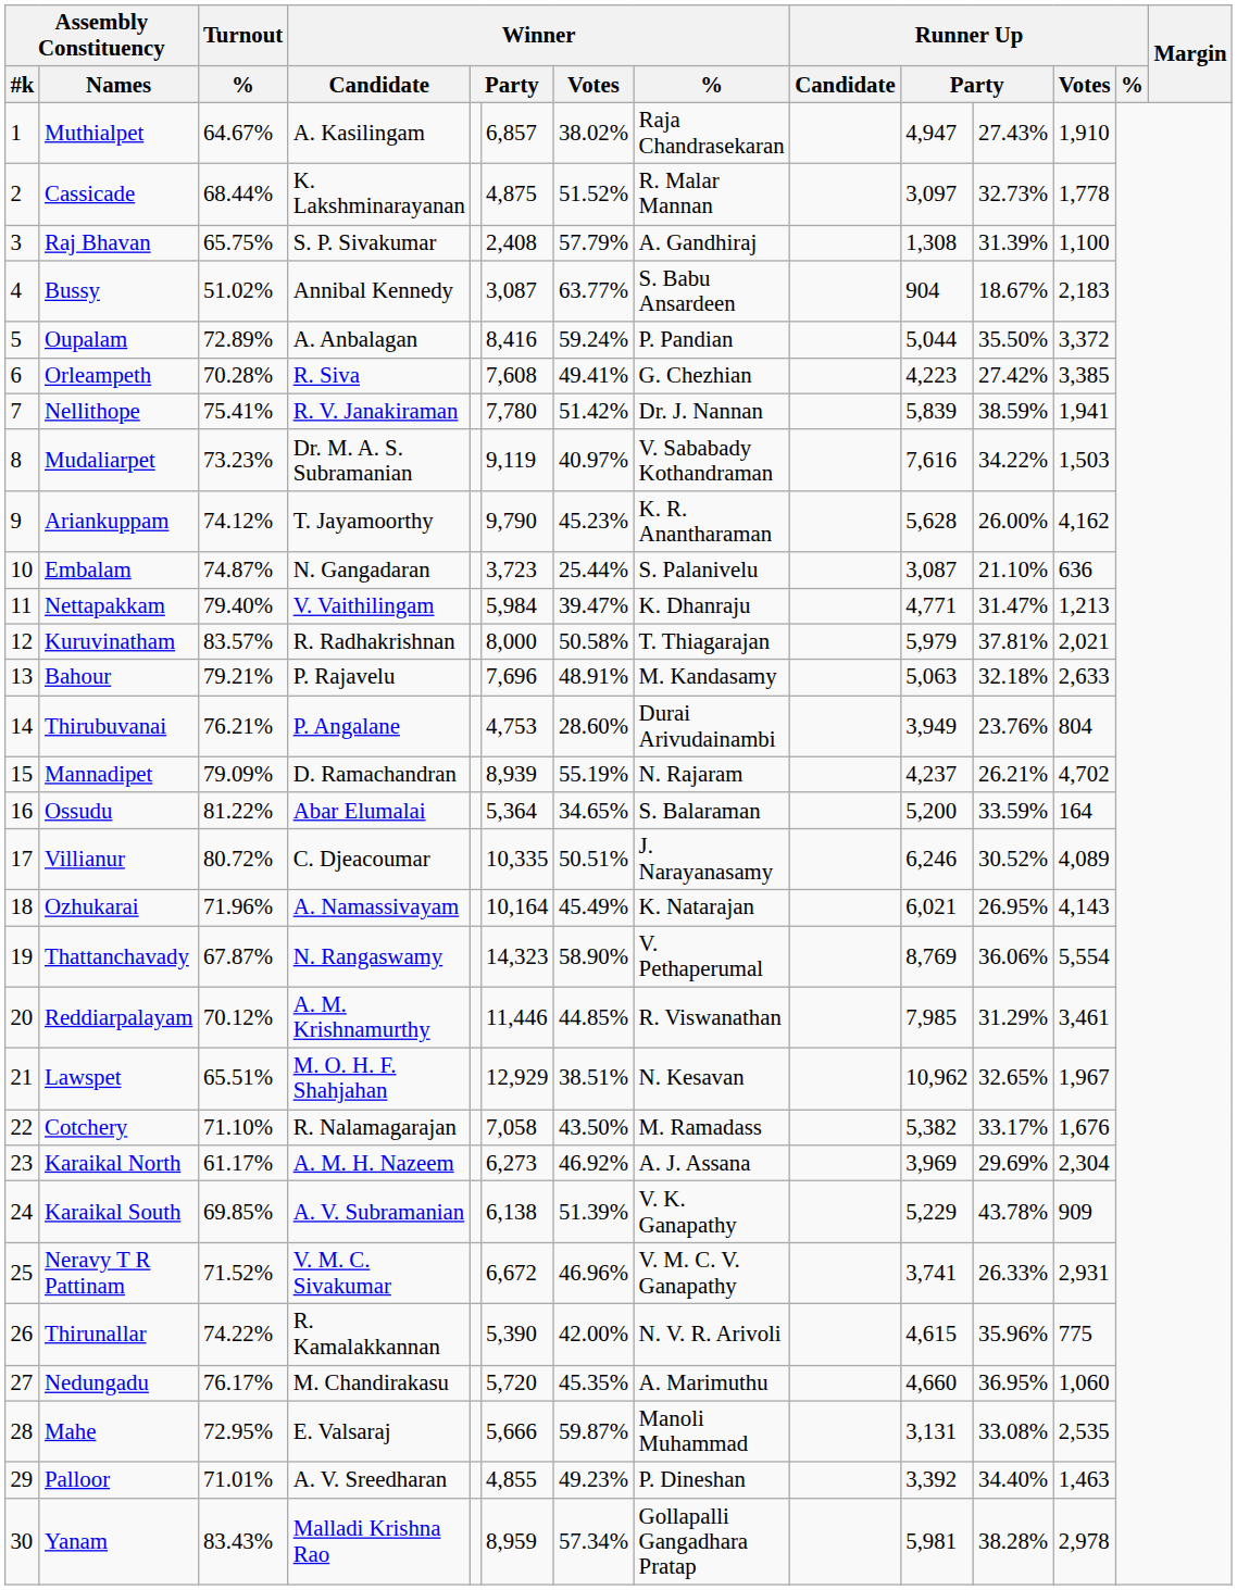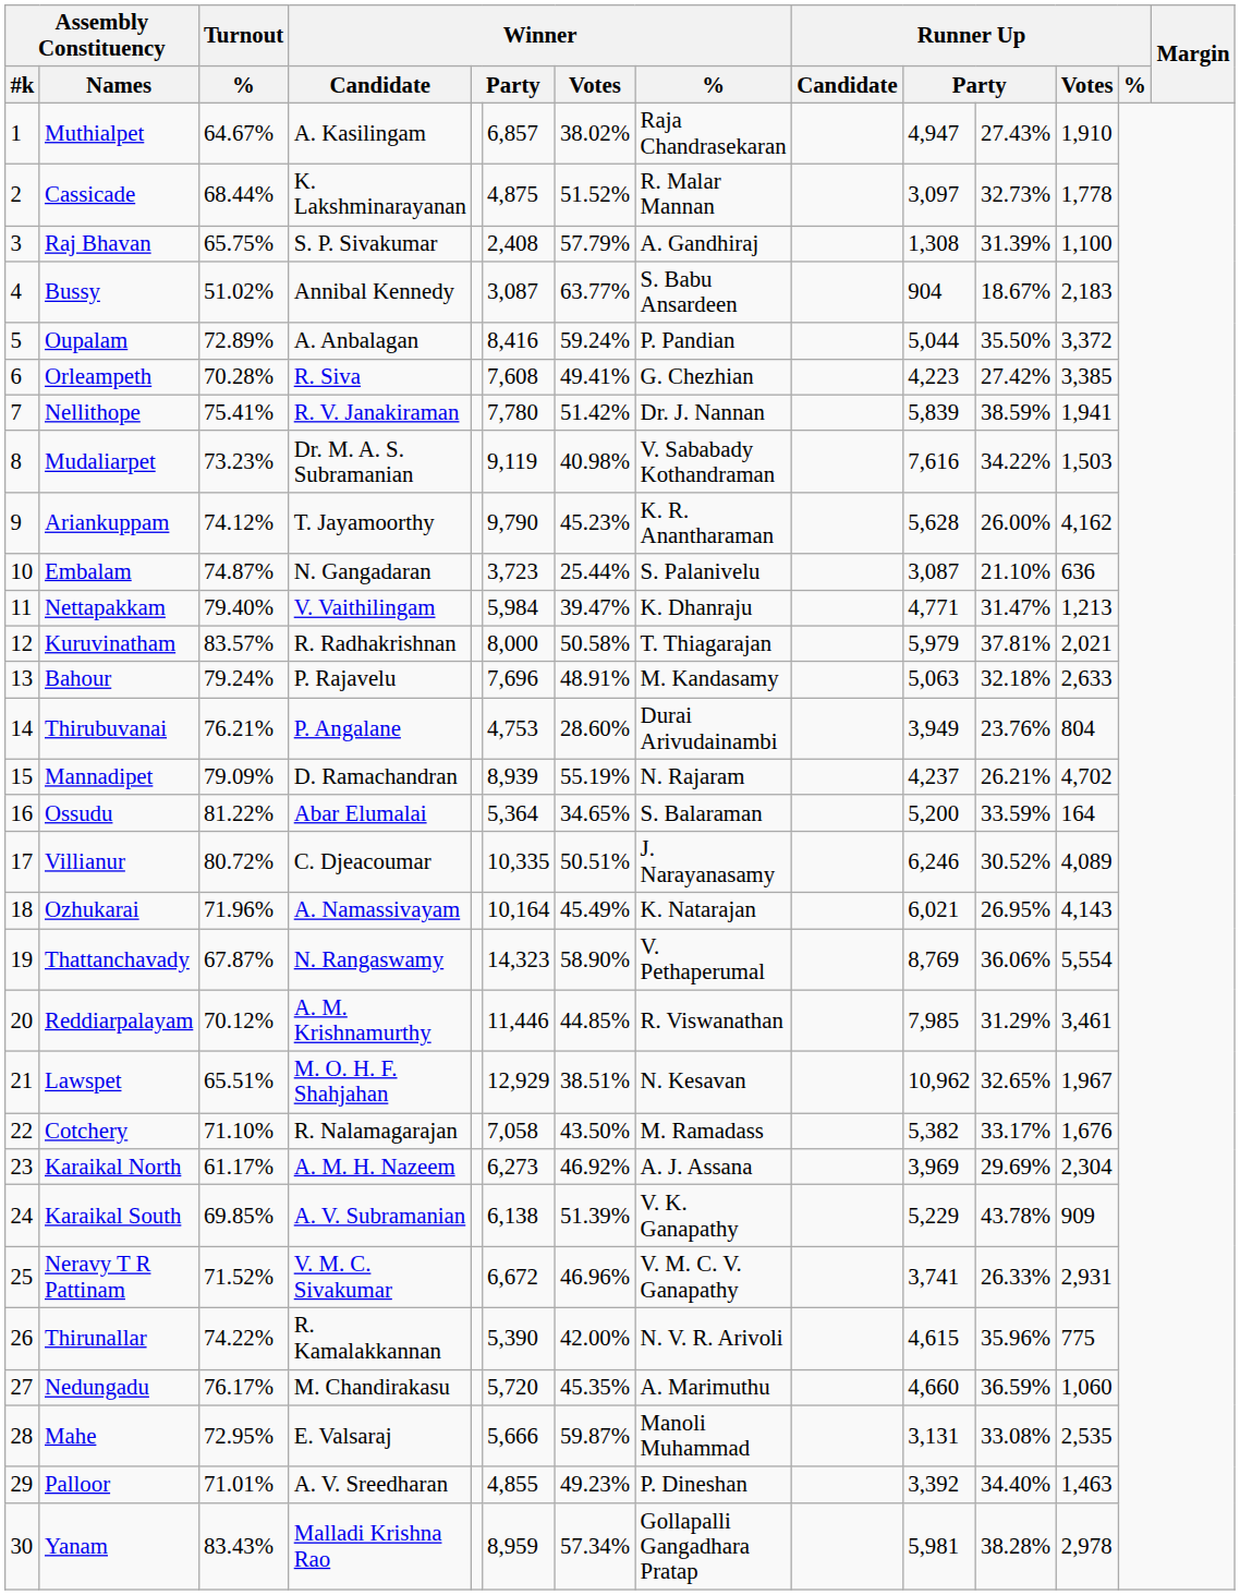Mudaliarpet | Winner / Votes: 40.97% -> 40.98%
Bahour | Turnout / %: 79.21% -> 79.24%
Nedungadu | column 11: 36.95% -> 36.59%
